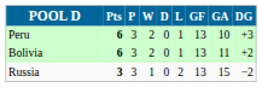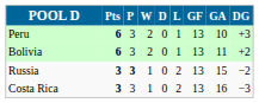Russia | P: normal -> bold
+ row: Costa Rica | 3 | 3 | 1 | 0 | 2 | 13 | 16 | −3
